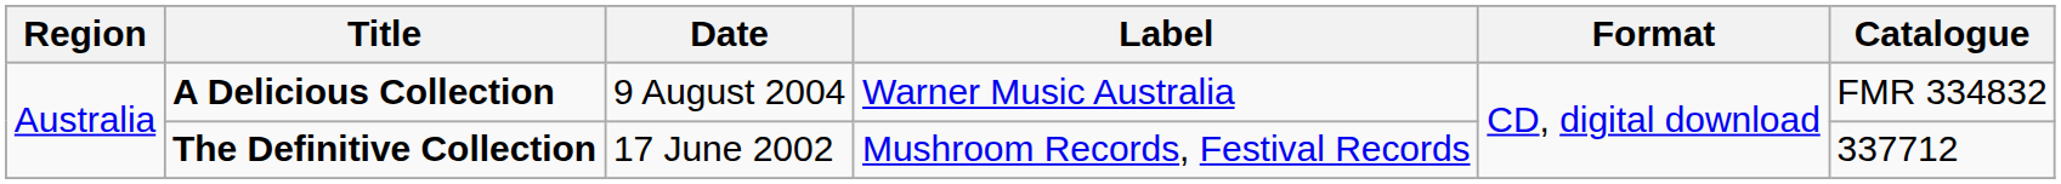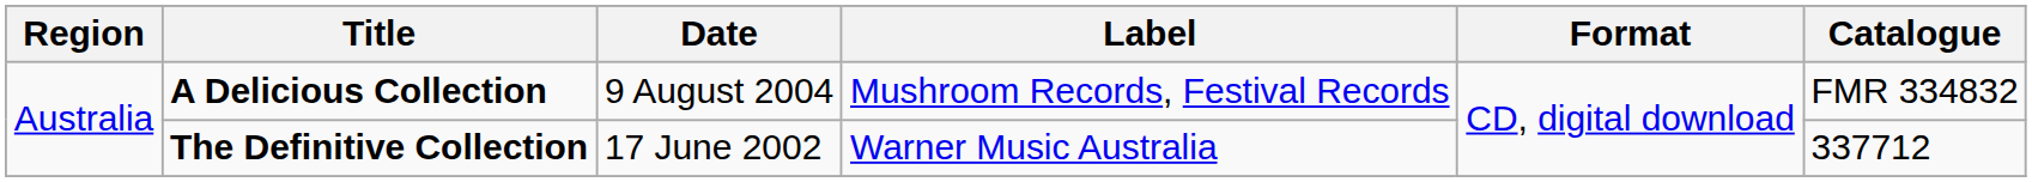A Delicious Collection | Label: Warner Music Australia -> Mushroom Records, Festival Records
The Definitive Collection | Label: Mushroom Records, Festival Records -> Warner Music Australia
